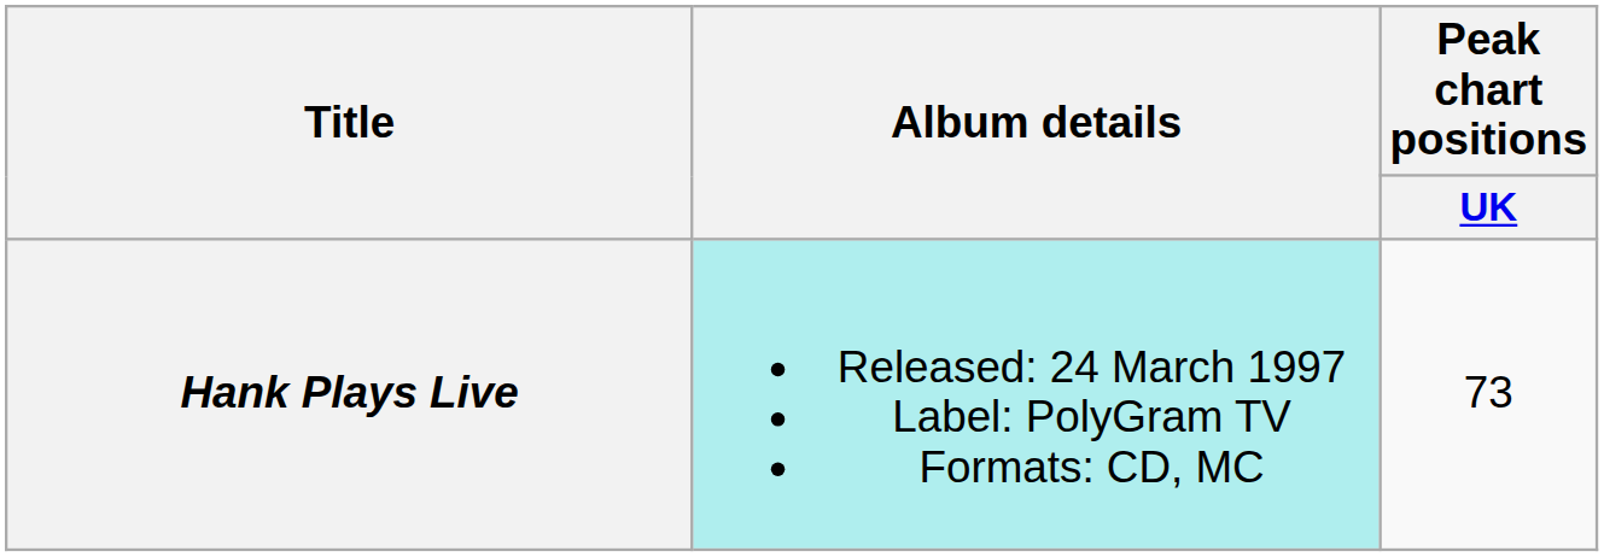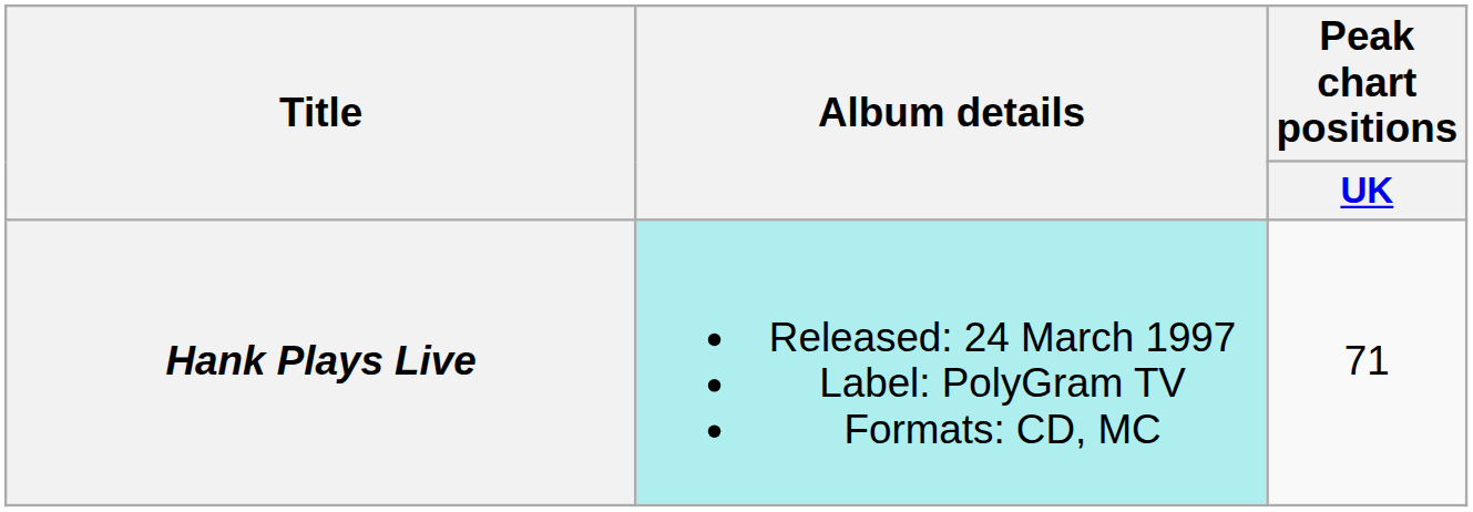Hank Plays Live | Peak chart positions / UK: 73 -> 71
